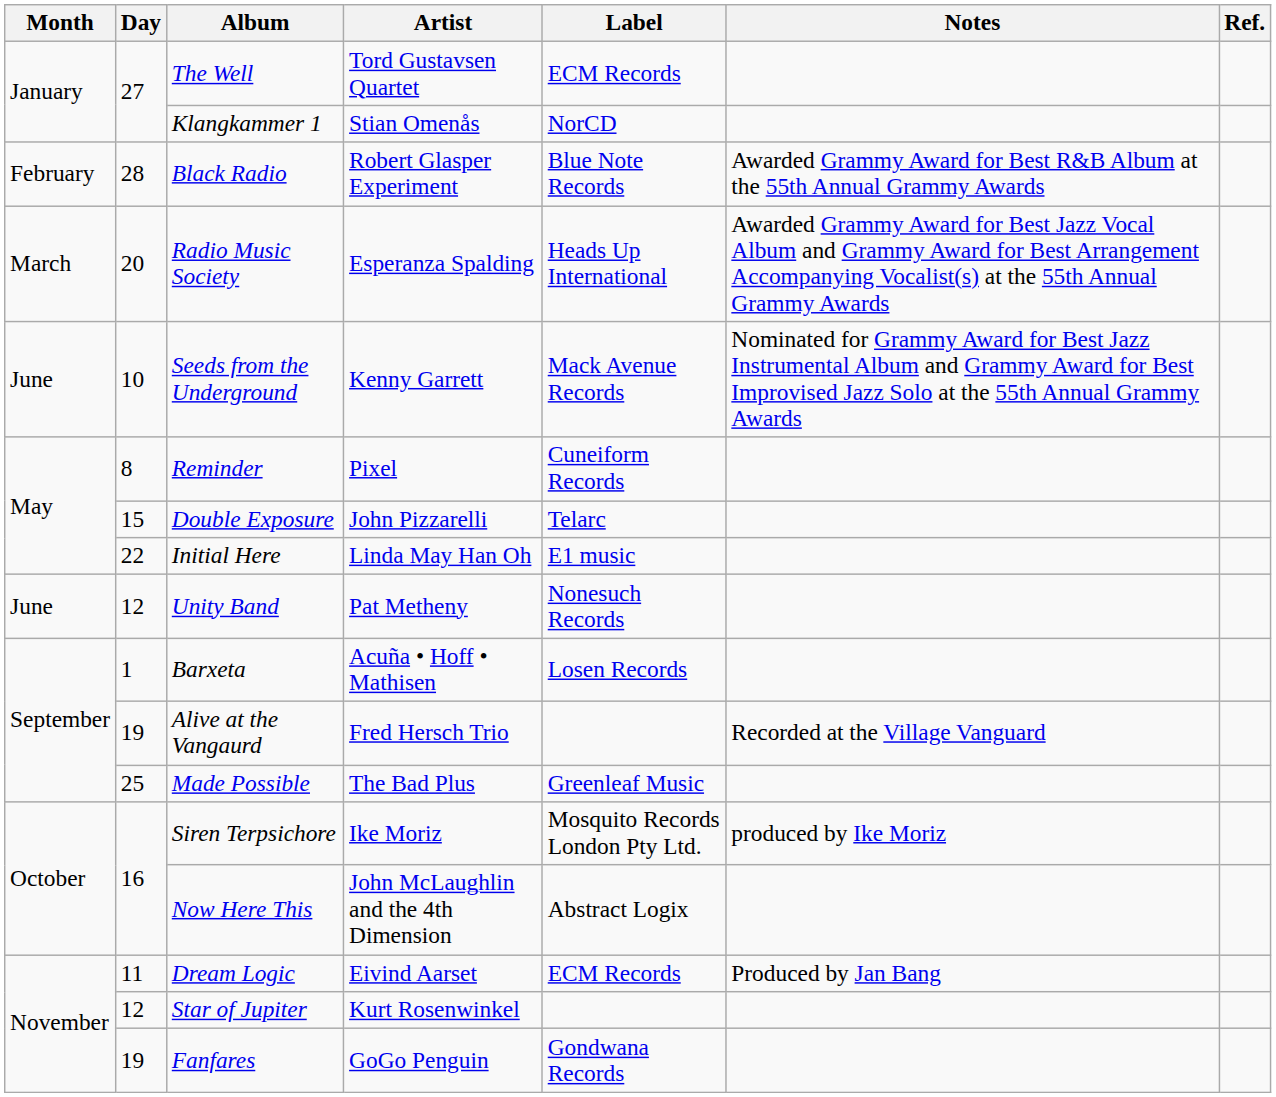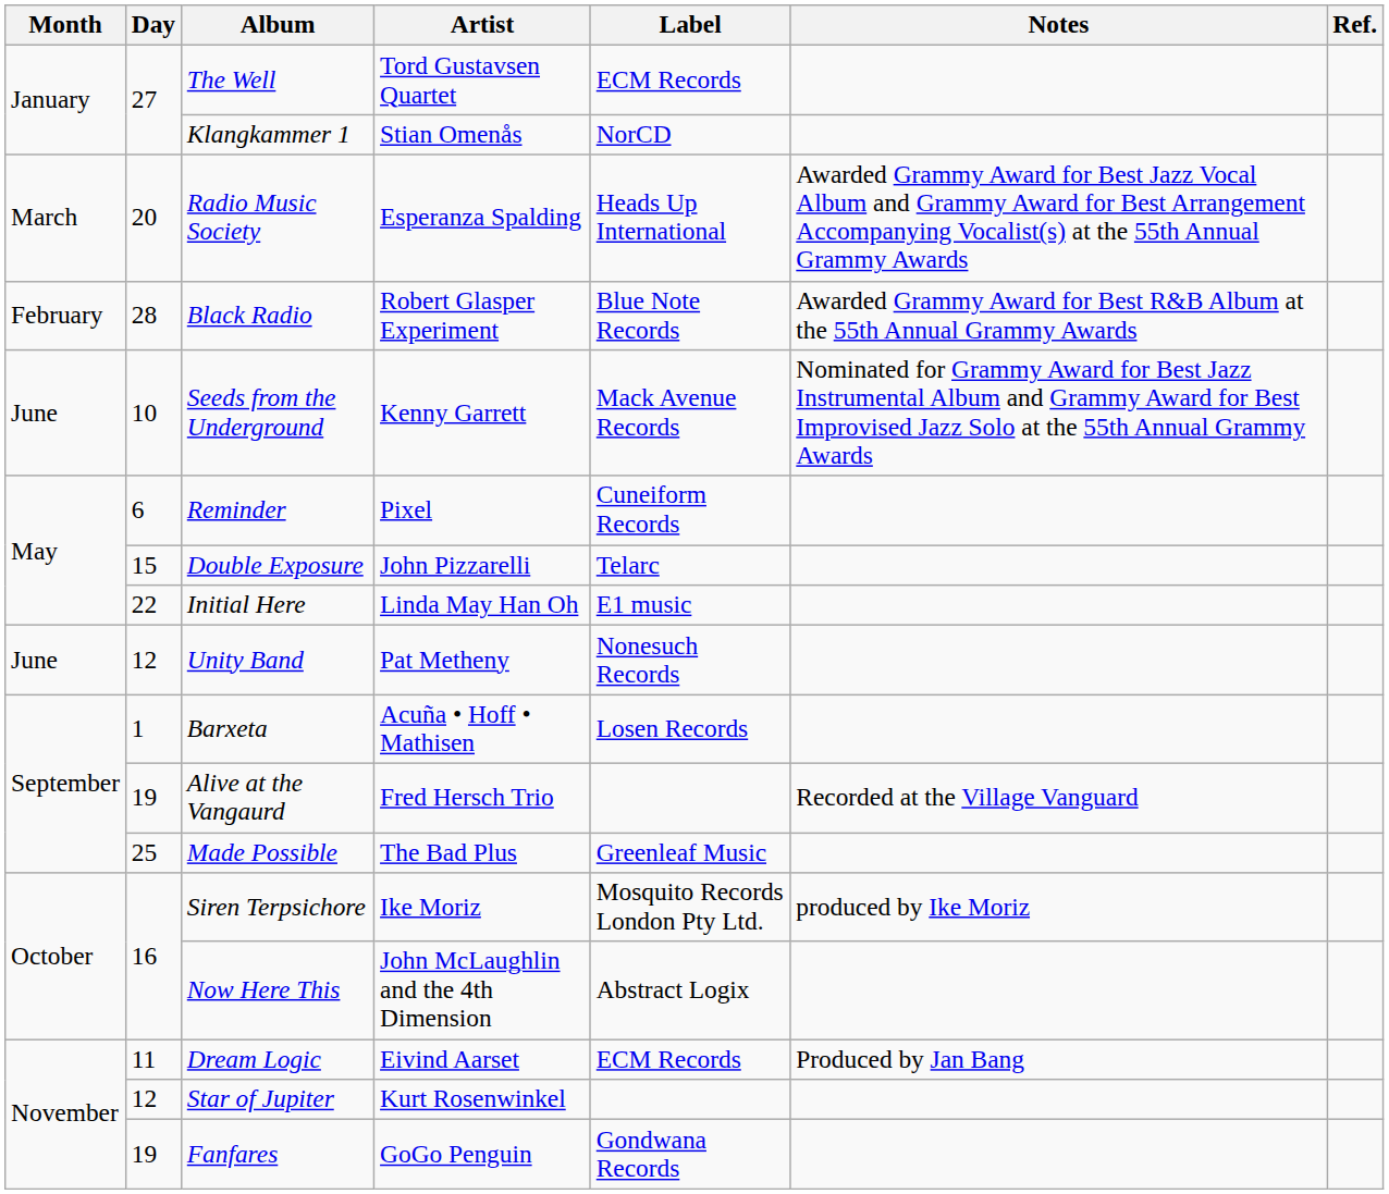rows swapped: Black Radio <-> Radio Music Society
Reminder | Day: 8 -> 6
